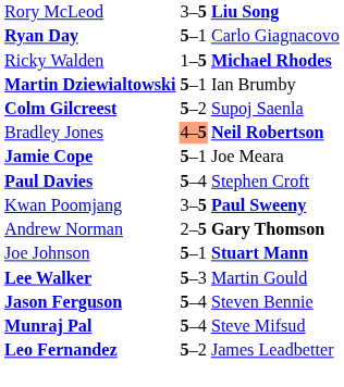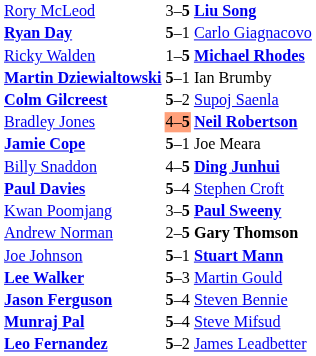+ row: Billy Snaddon | 4–5 | Ding Junhui
